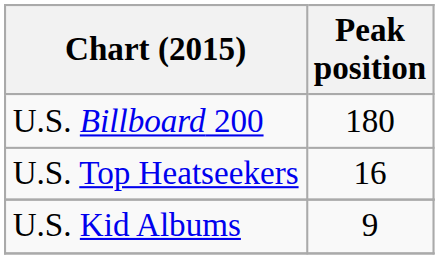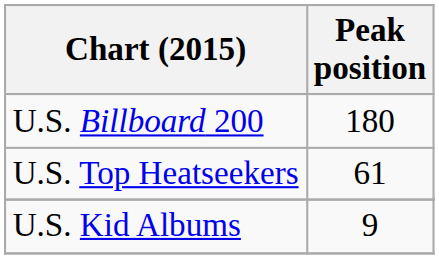U.S. Top Heatseekers | Peak position: 16 -> 61
